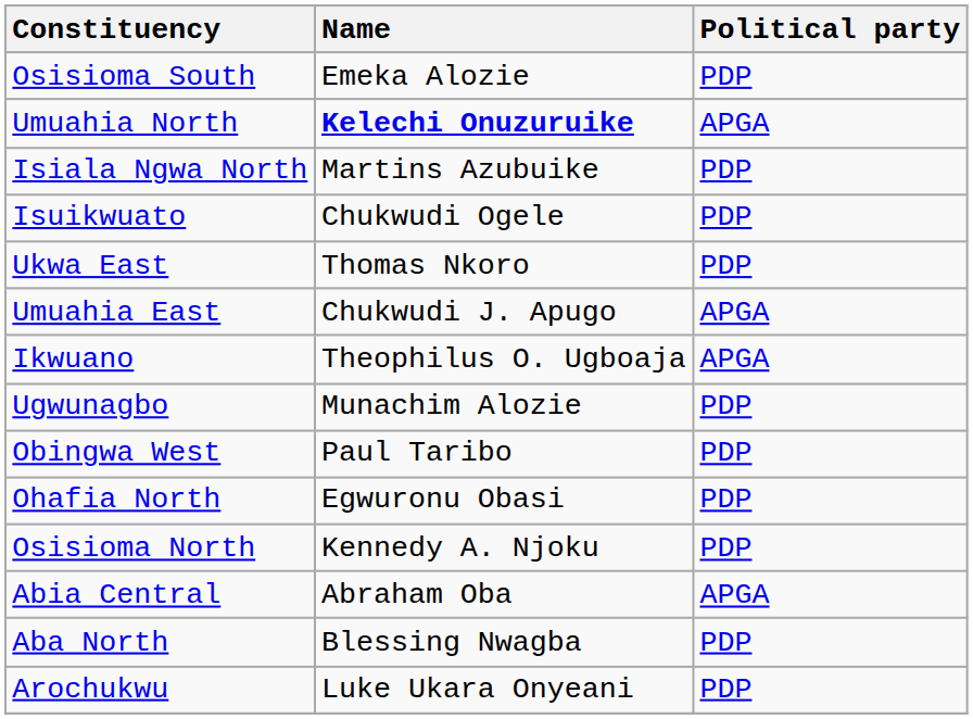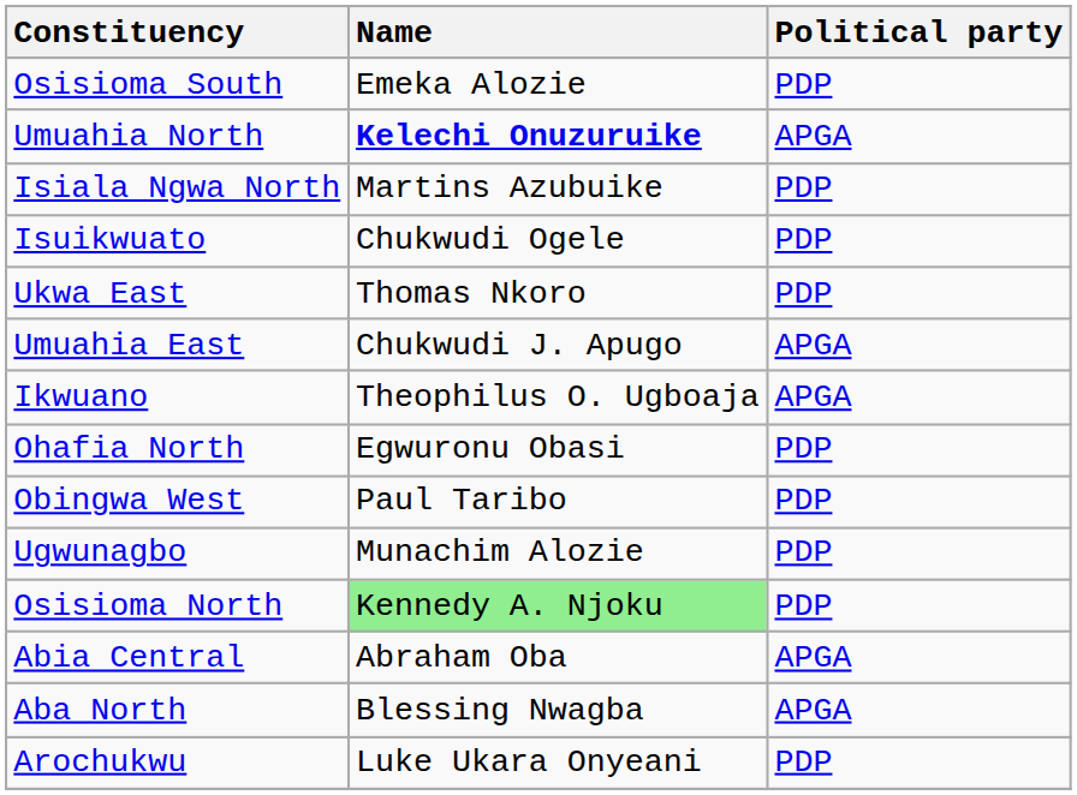rows swapped: Ugwunagbo <-> Ohafia North
Osisioma North | Name: no background -> lightgreen background
Aba North | Political party: PDP -> APGA
